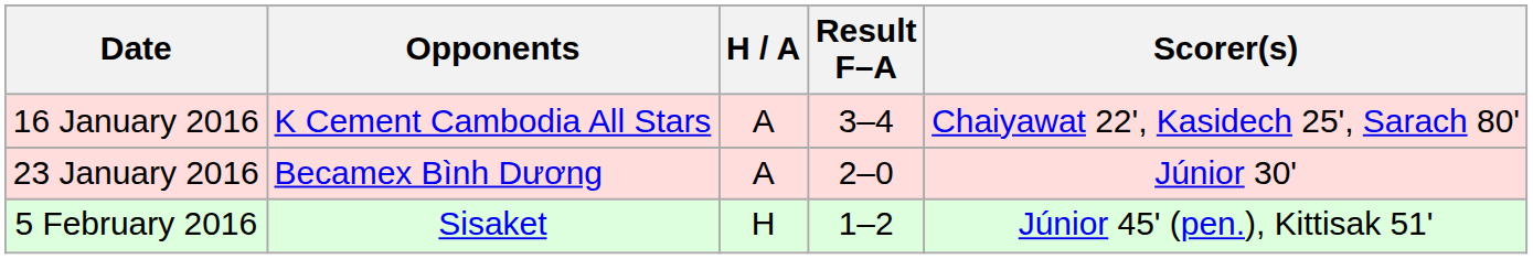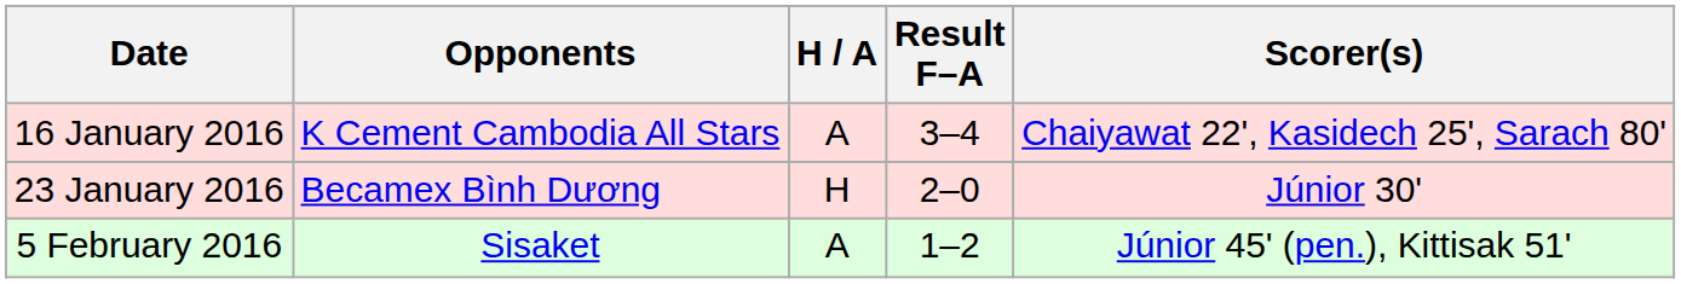23 January 2016 | H / A: A -> H
5 February 2016 | H / A: H -> A
